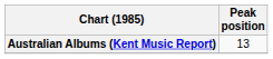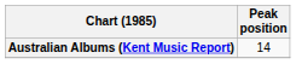Australian Albums (Kent Music Report) | Peak position: 13 -> 14
